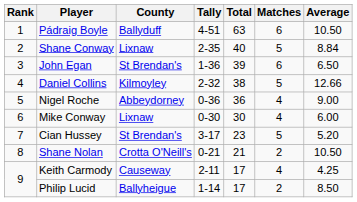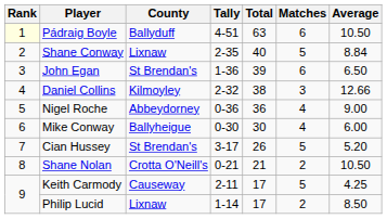Pádraig Boyle | Rank: no background -> lightyellow background
Daniel Collins | Matches: 5 -> 3
Mike Conway | County: Lixnaw -> Ballyheigue
Cian Hussey | Total: 23 -> 26
Keith Carmody | Matches: 4 -> 5
Philip Lucid | County: Ballyheigue -> Lixnaw
